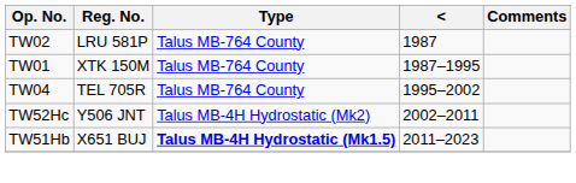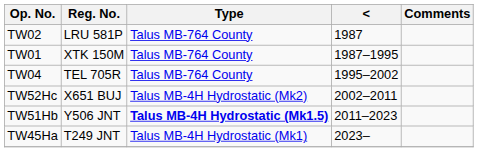TW52Hc | Reg. No.: Y506 JNT -> X651 BUJ
TW51Hb | Reg. No.: X651 BUJ -> Y506 JNT
+ row: TW45Ha | T249 JNT | Talus MB-4H Hydrostatic (Mk1) | 2023–
